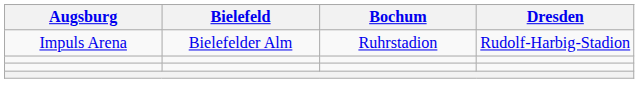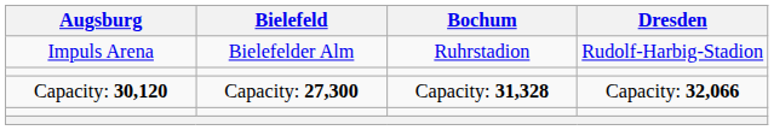+ row: Capacity: 30,120 | Capacity: 27,300 | Capacity: 31,328 | Capacity: 32,066
